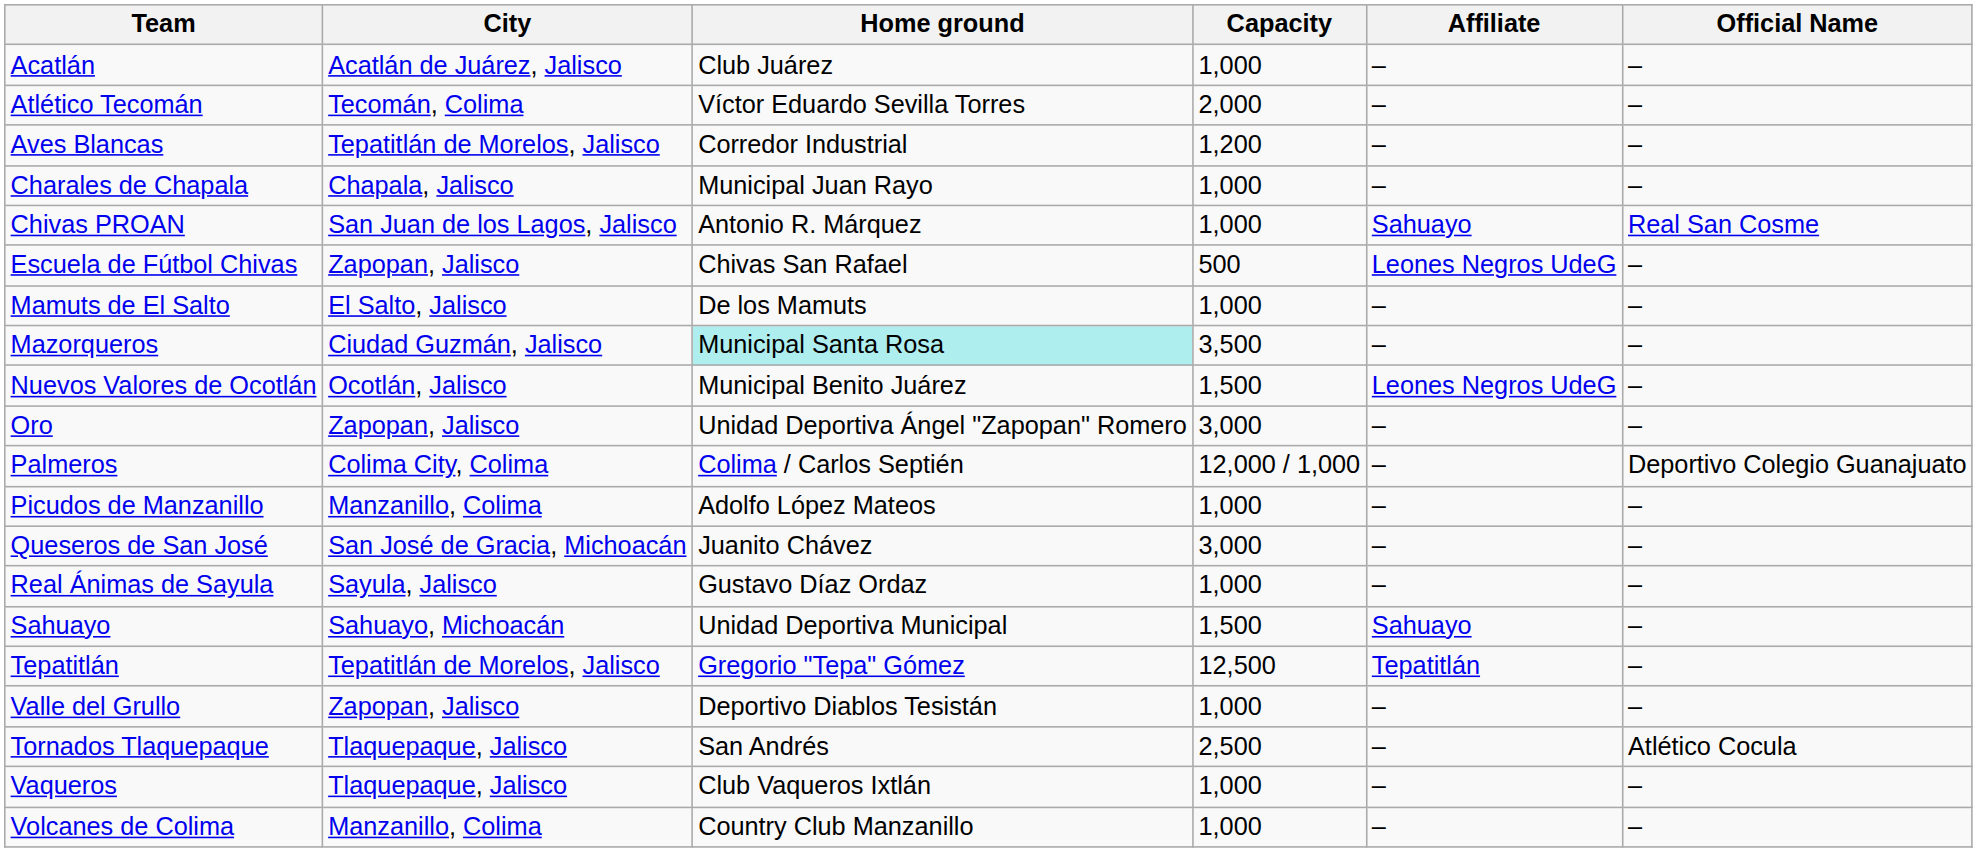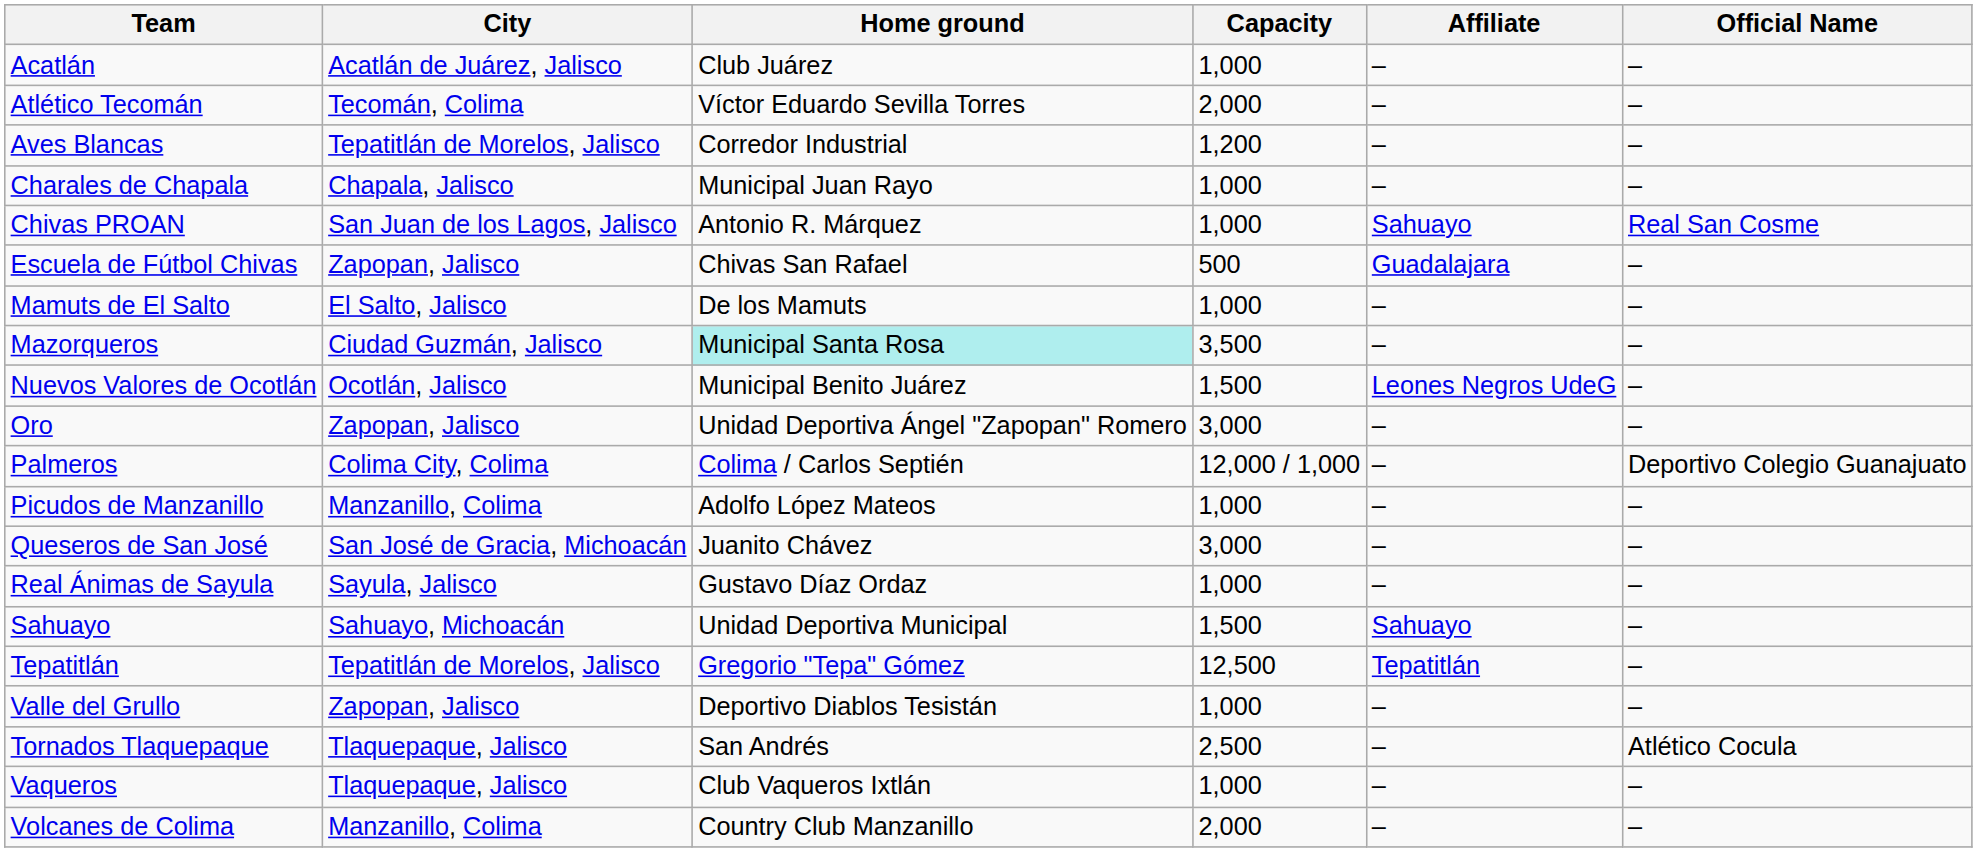Escuela de Fútbol Chivas | Affiliate: Leones Negros UdeG -> Guadalajara
Volcanes de Colima | Capacity: 1,000 -> 2,000
